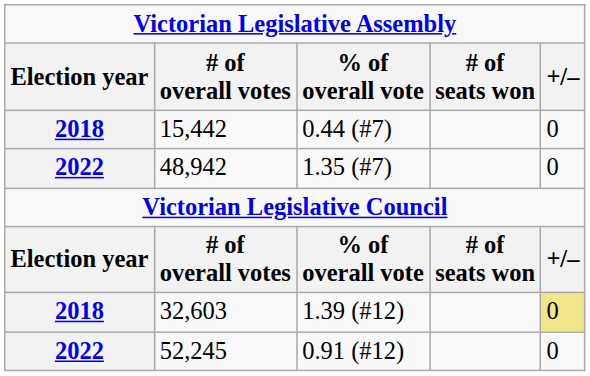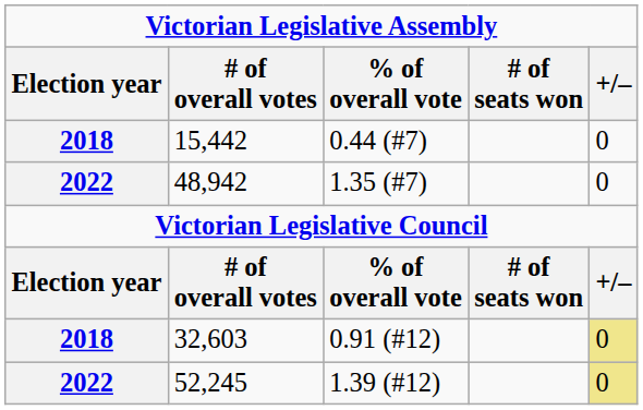32,603 | % of overall vote: 1.39 (#12) -> 0.91 (#12)
52,245 | % of overall vote: 0.91 (#12) -> 1.39 (#12)
52,245 | +/–: no background -> khaki background
